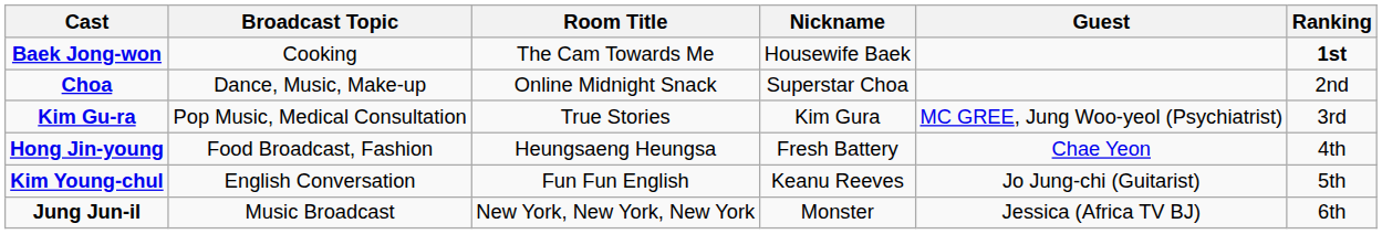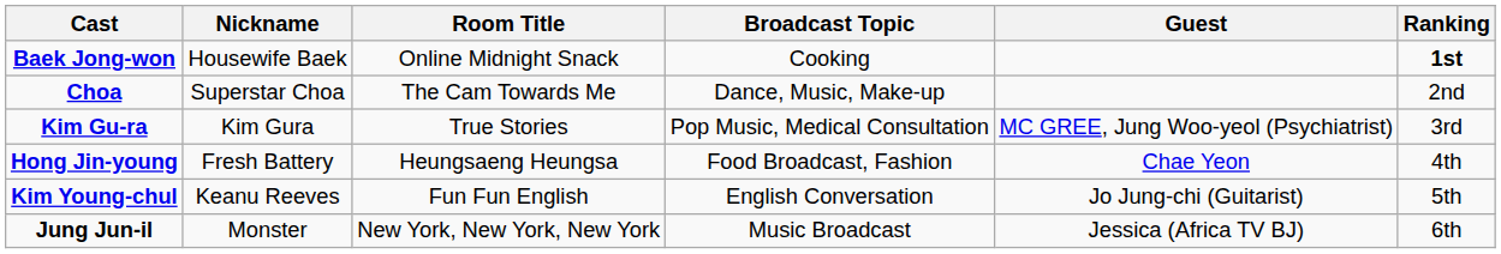columns swapped: Nickname <-> Broadcast Topic
Baek Jong-won | Room Title: The Cam Towards Me -> Online Midnight Snack
Choa | Room Title: Online Midnight Snack -> The Cam Towards Me
